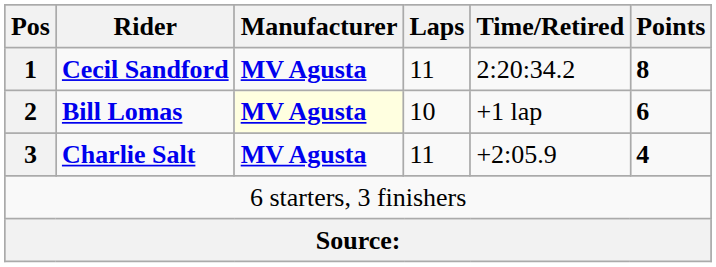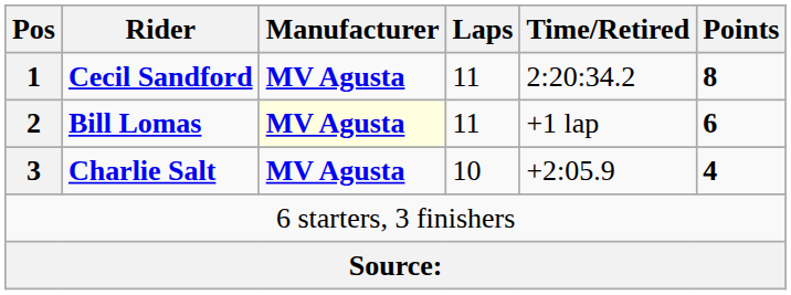Bill Lomas | Laps: 10 -> 11
Charlie Salt | Laps: 11 -> 10
